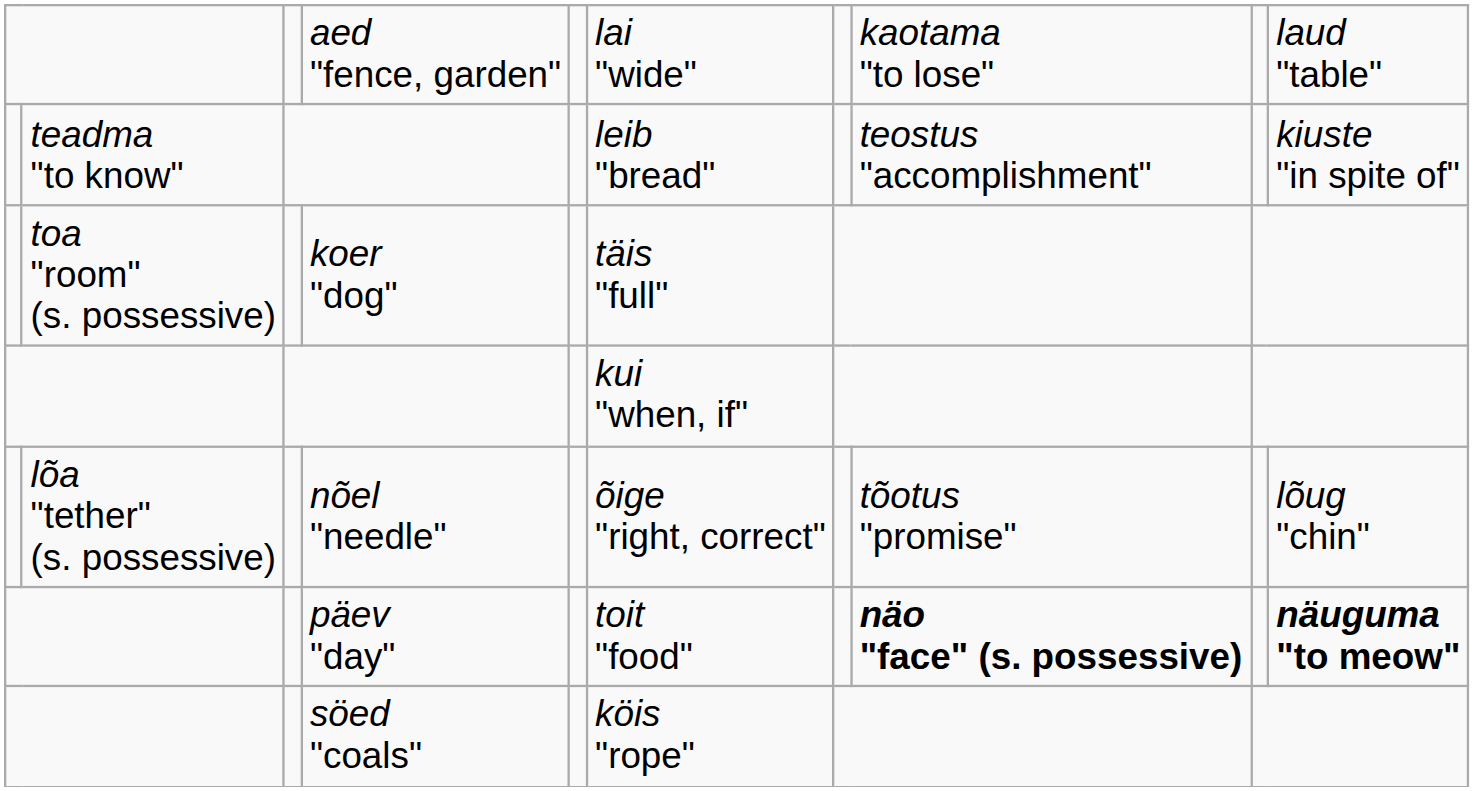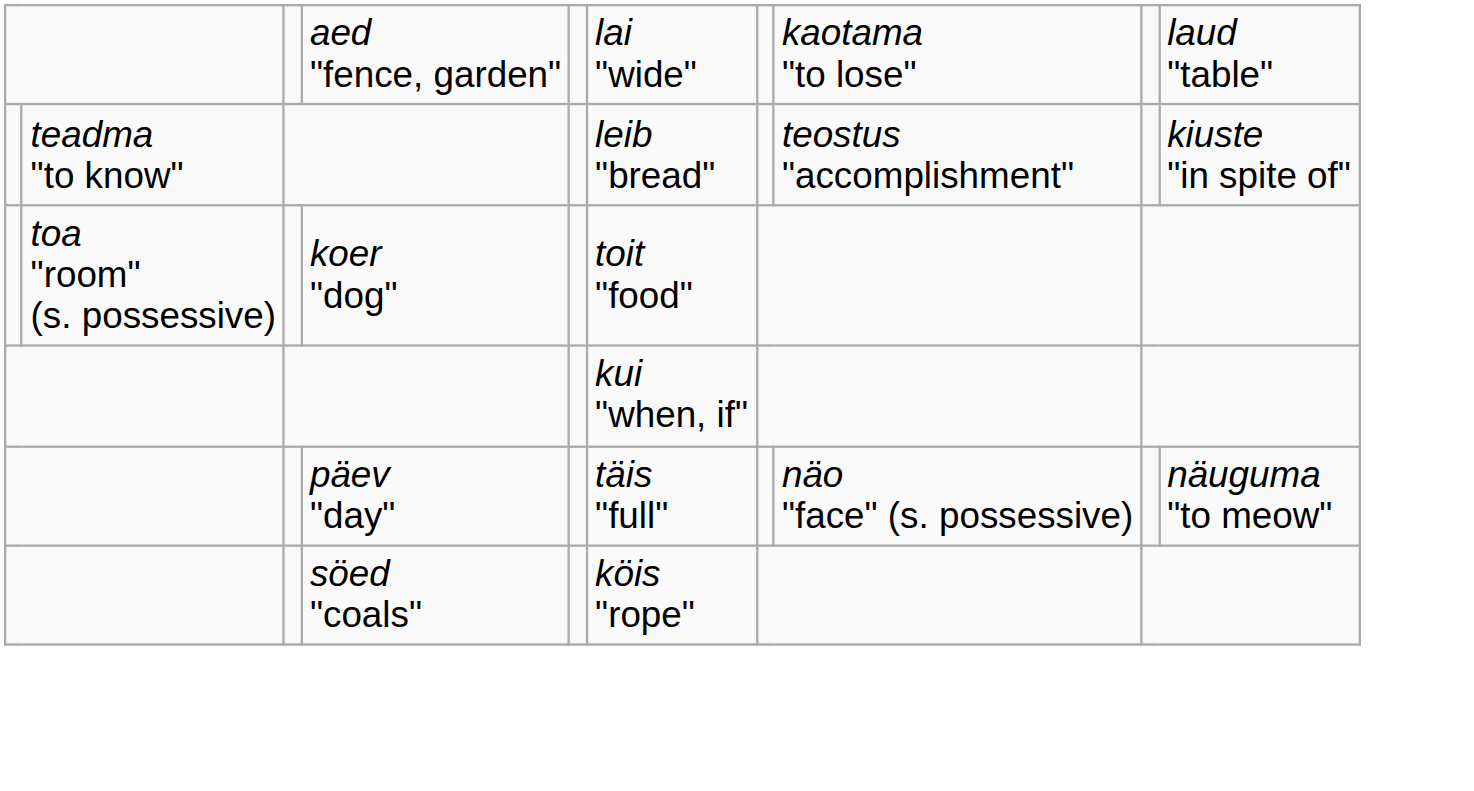koer "dog" | column 6: täis "full" -> toit "food"
- row: lõa "tether" (s. possessive) | nõel "needle" | õige "right, correct" | tõotus "promise" | lõug "chin"
päev "day" | column 6: toit "food" -> täis "full"
päev "day" | column 8: bold -> normal
päev "day" | column 10: bold -> normal
